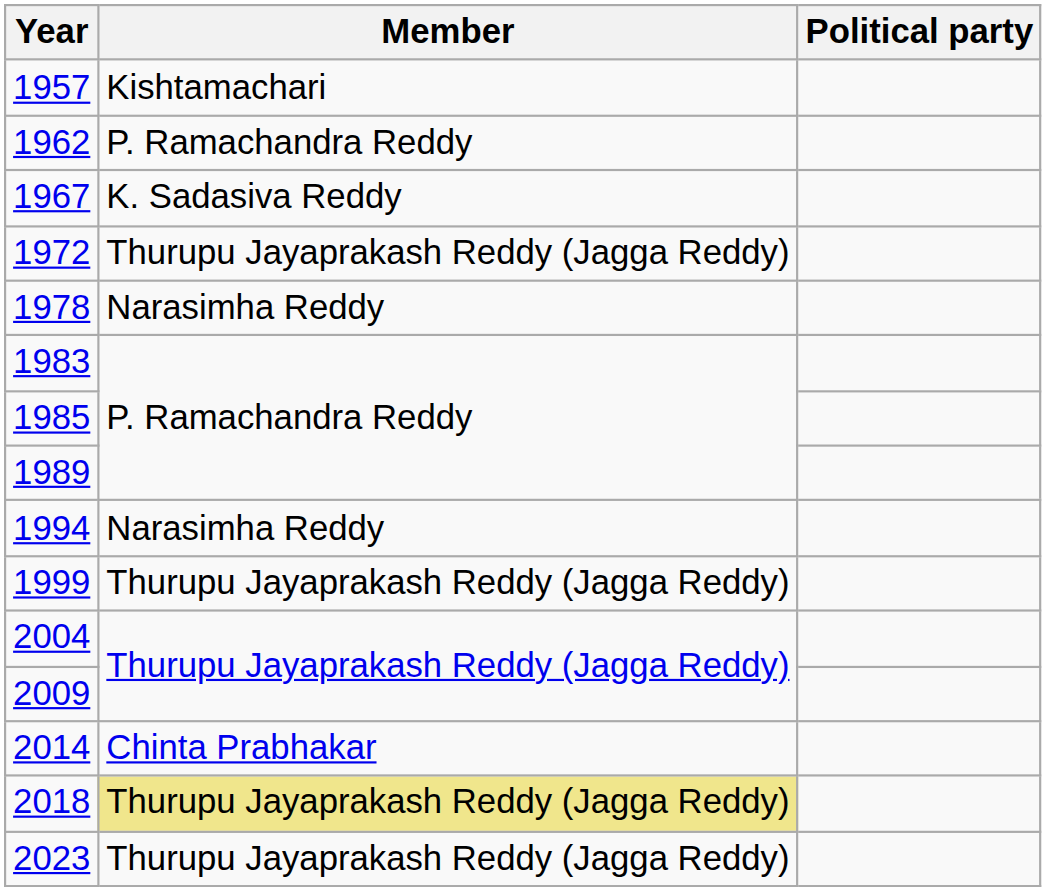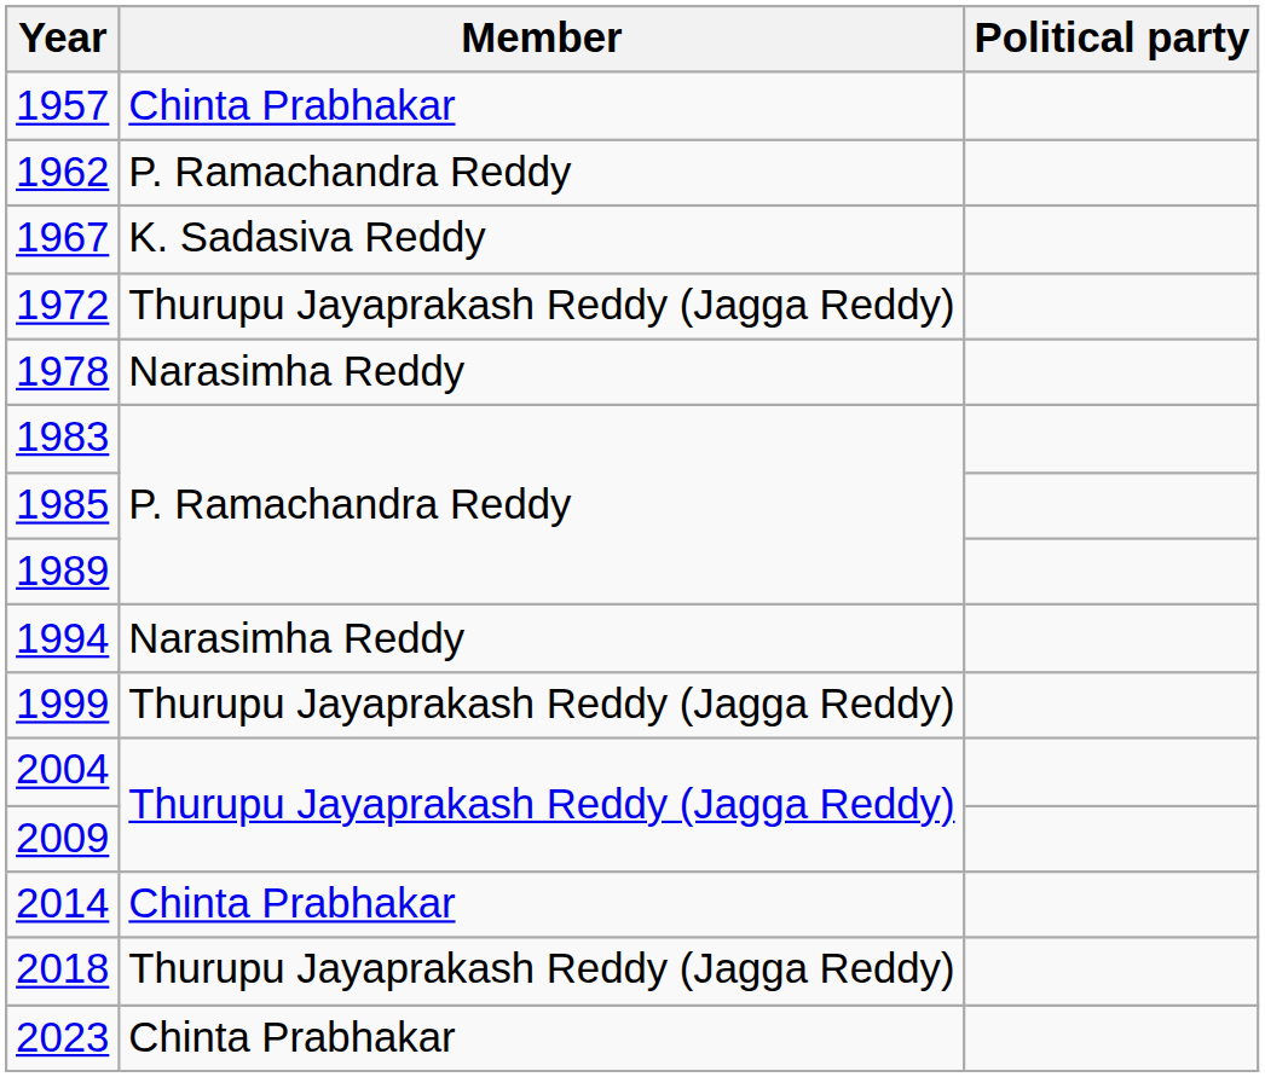1957 | Member: Kishtamachari -> Chinta Prabhakar
2018 | Member: khaki background -> no background
2023 | Member: Thurupu Jayaprakash Reddy (Jagga Reddy) -> Chinta Prabhakar
